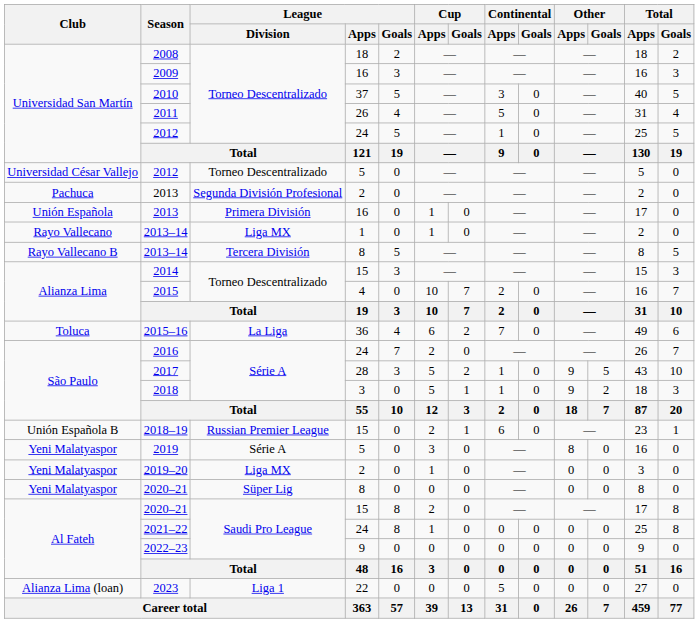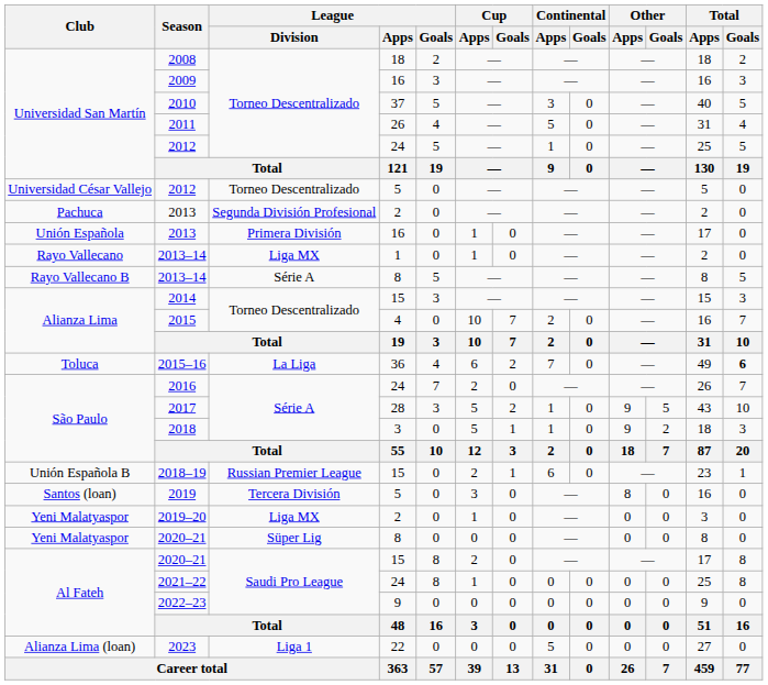2013–14 / 8 | League / Division: Tercera División -> Série A
2015–16 | Total / Goals: normal -> bold
2019 | Club: Yeni Malatyaspor -> Santos (loan)
2019 | League / Division: Série A -> Tercera División
